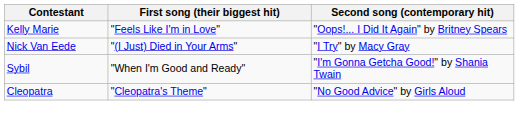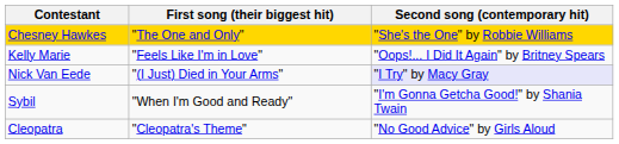+ row: Chesney Hawkes | "The One and Only" | "She's the One" by Robbie Williams
Nick Van Eede | Second song (contemporary hit): no background -> lavender background
